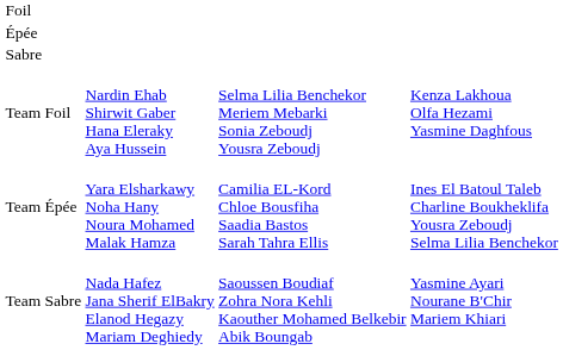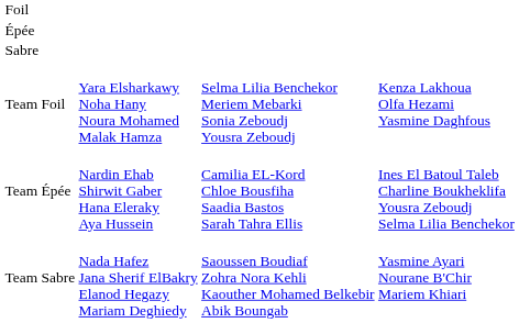Team Foil | column 2: Nardin Ehab Shirwit Gaber Hana Eleraky Aya Hussein -> Yara Elsharkawy Noha Hany Noura Mohamed Malak Hamza
Team Épée | column 2: Yara Elsharkawy Noha Hany Noura Mohamed Malak Hamza -> Nardin Ehab Shirwit Gaber Hana Eleraky Aya Hussein
